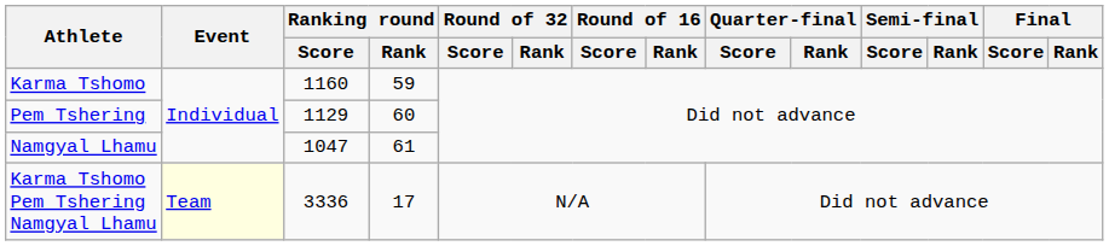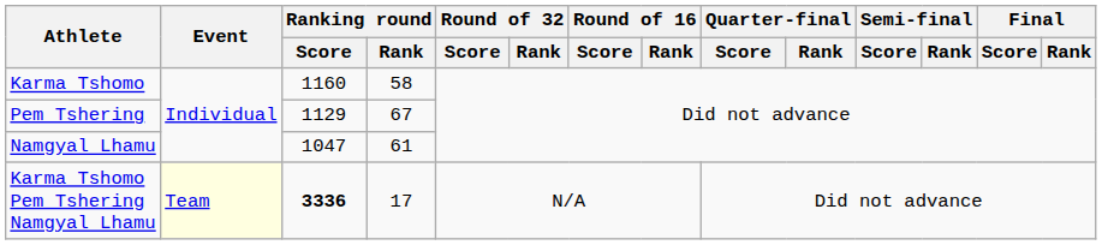Karma Tshomo | Ranking round / Rank: 59 -> 58
Pem Tshering | Ranking round / Rank: 60 -> 67
Karma Tshomo Pem Tshering Namgyal Lhamu | Ranking round / Score: normal -> bold
